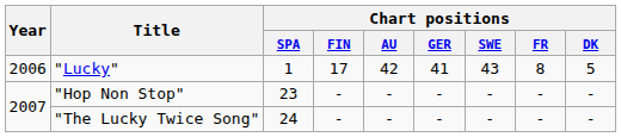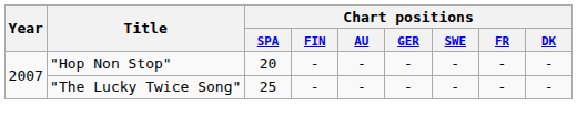- row: 2006 | "Lucky" | 1 | 17 | 42 | 41 | 43 | 8 | 5
"Hop Non Stop" | Chart positions / SPA: 23 -> 20
"The Lucky Twice Song" | Chart positions / SPA: 24 -> 25
